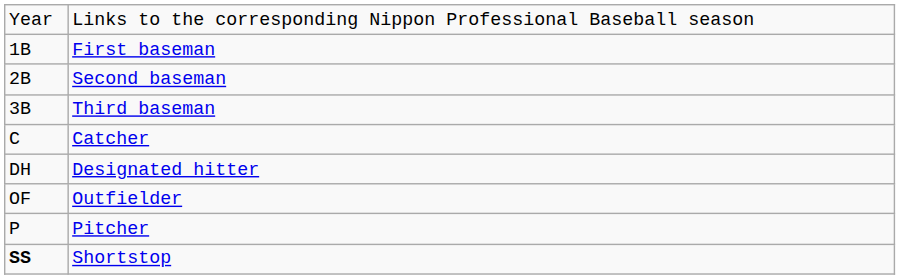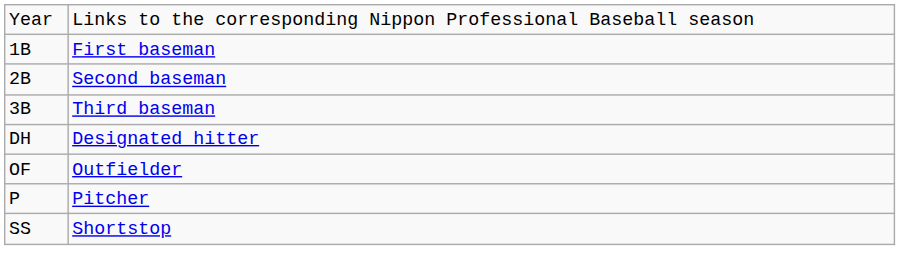- row: C | Catcher
Shortstop | column 1: bold -> normal
